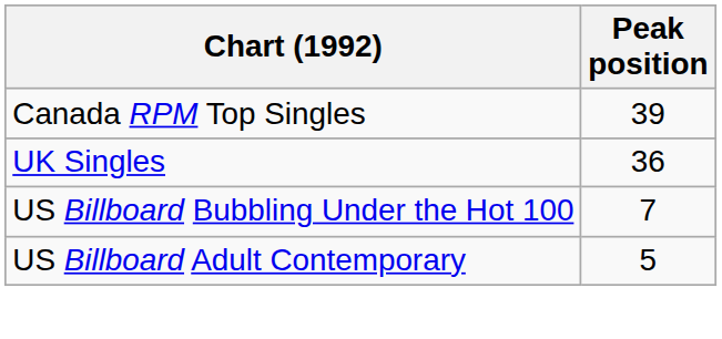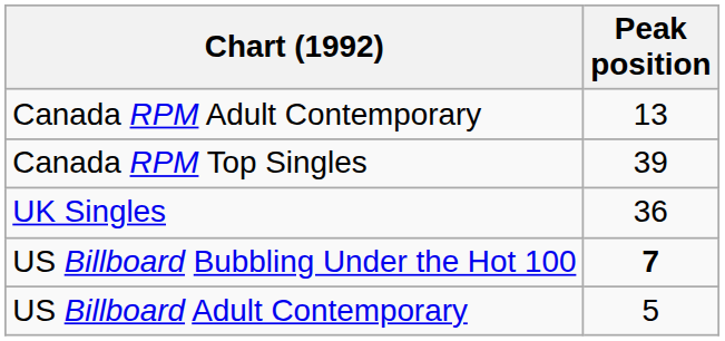+ row: Canada RPM Adult Contemporary | 13
US Billboard Bubbling Under the Hot 100 | Peak position: normal -> bold
